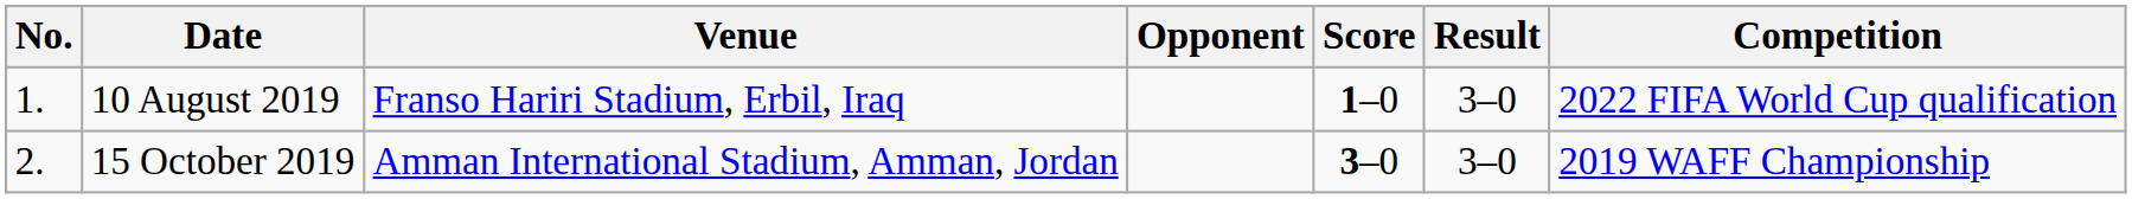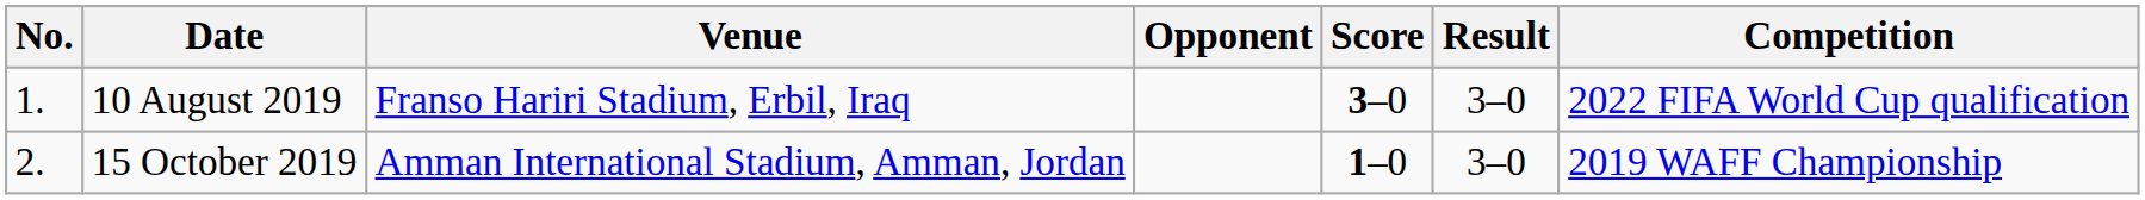10 August 2019 | Score: 1–0 -> 3–0
15 October 2019 | Score: 3–0 -> 1–0
